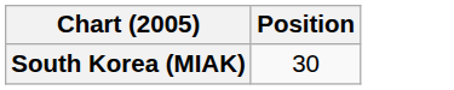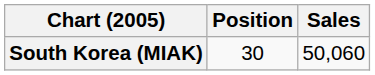+ column: Sales | 50,060
